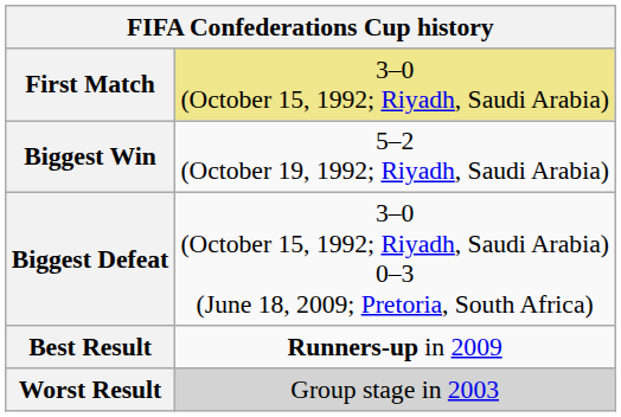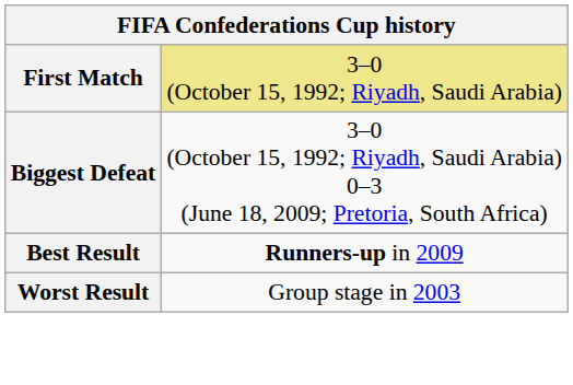- row: Biggest Win | 5–2 (October 19, 1992; Riyadh, Saudi Arabia)
Worst Result | column 2: lightgrey background -> no background
